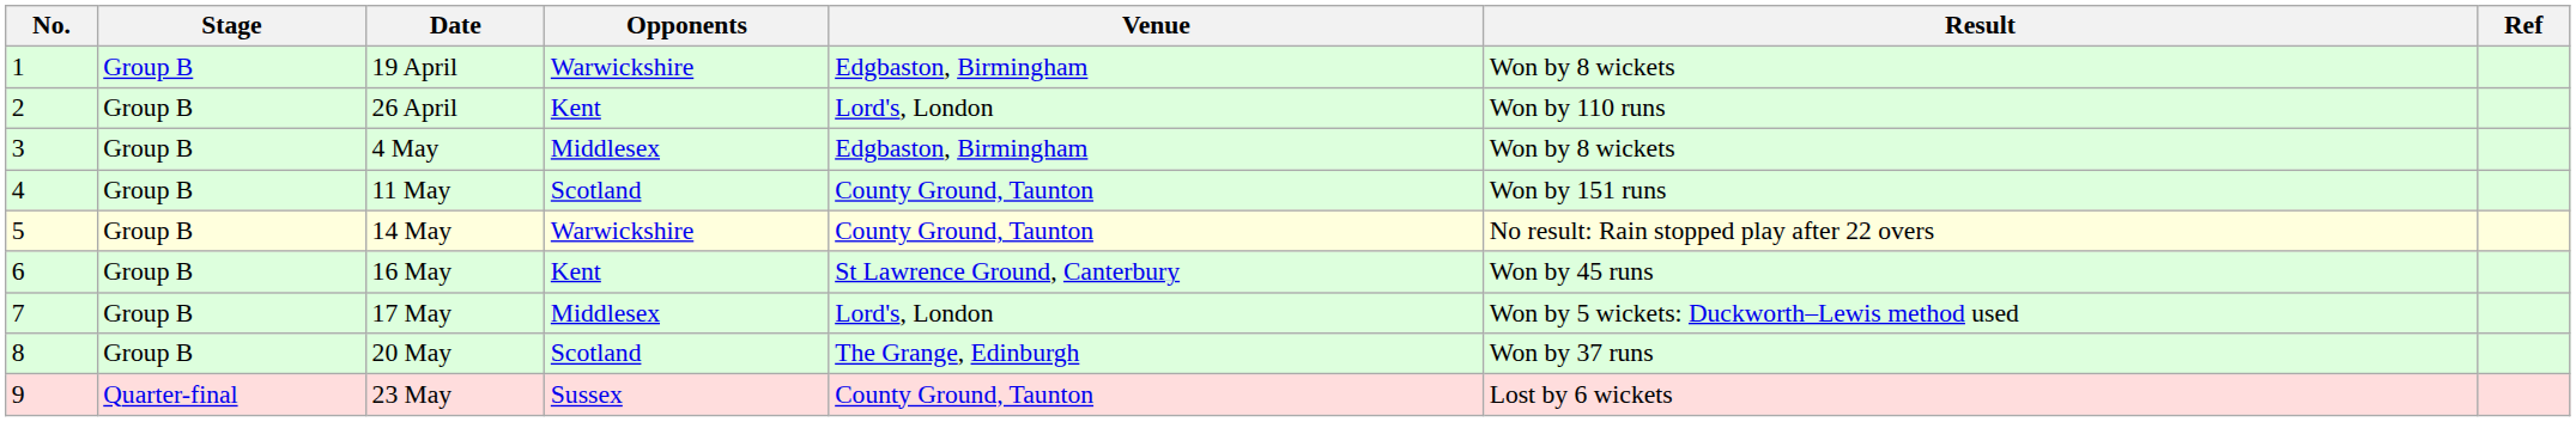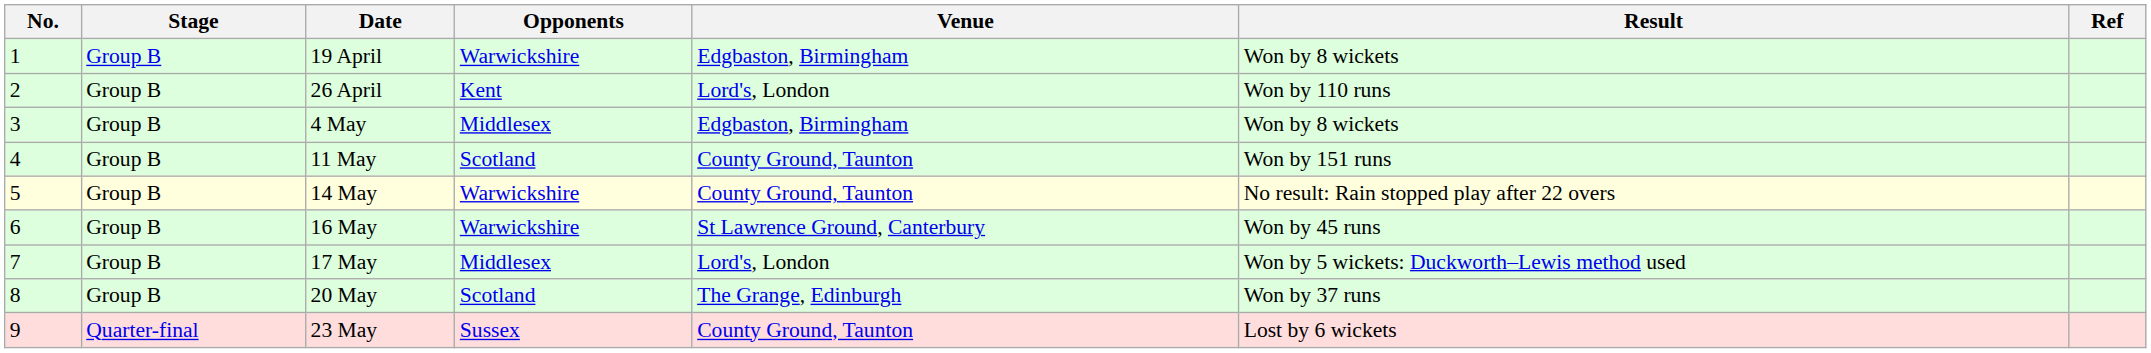16 May | Opponents: Kent -> Warwickshire
